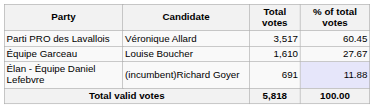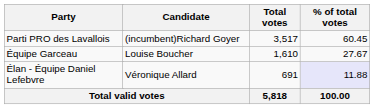Parti PRO des Lavallois | Candidate: Véronique Allard -> (incumbent)Richard Goyer
Élan - Équipe Daniel Lefebvre | Candidate: (incumbent)Richard Goyer -> Véronique Allard
